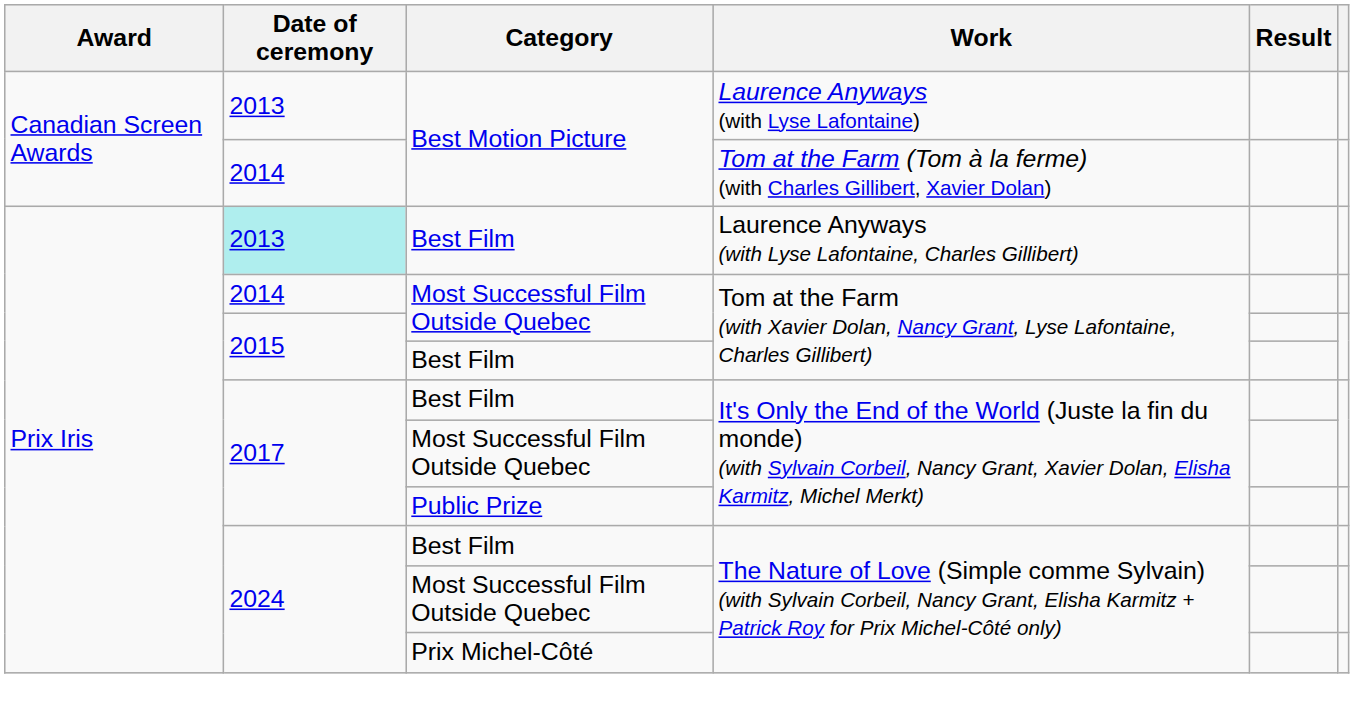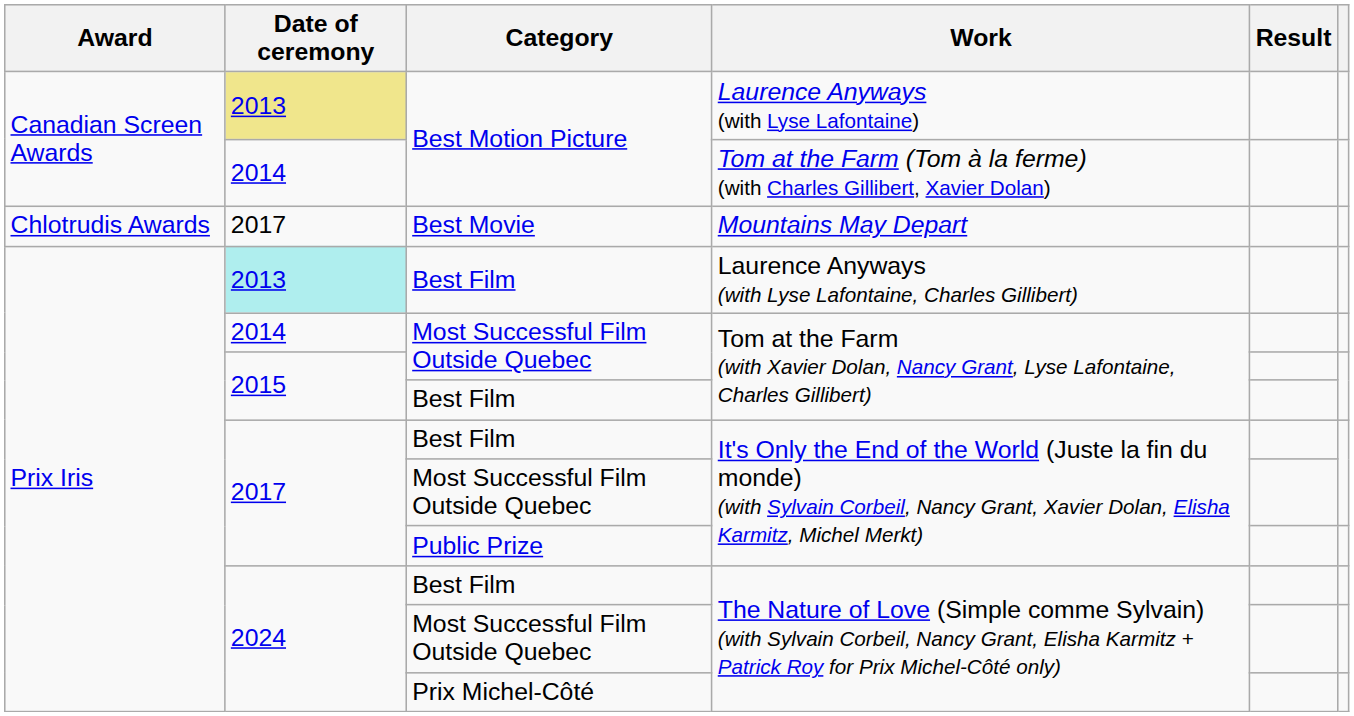Laurence Anyways (with Lyse Lafontaine) | Date of ceremony: no background -> khaki background
+ row: Chlotrudis Awards | 2017 | Best Movie | Mountains May Depart
